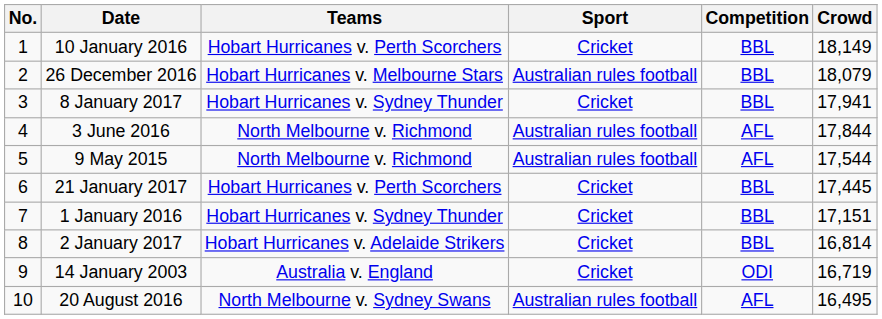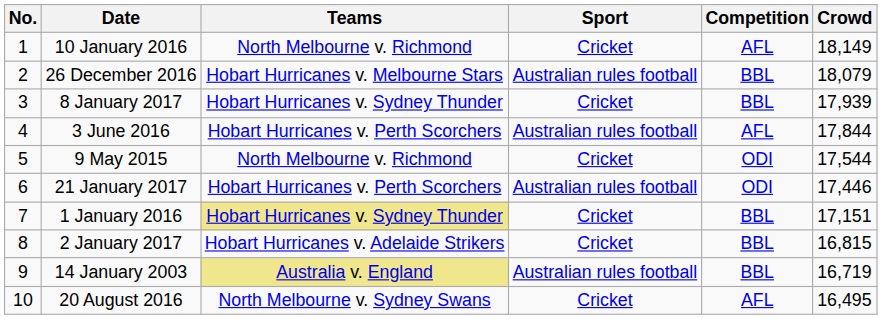10 January 2016 | Teams: Hobart Hurricanes v. Perth Scorchers -> North Melbourne v. Richmond
10 January 2016 | Competition: BBL -> AFL
8 January 2017 | Crowd: 17,941 -> 17,939
3 June 2016 | Teams: North Melbourne v. Richmond -> Hobart Hurricanes v. Perth Scorchers
9 May 2015 | Sport: Australian rules football -> Cricket
9 May 2015 | Competition: AFL -> ODI
21 January 2017 | Sport: Cricket -> Australian rules football
21 January 2017 | Competition: BBL -> ODI
21 January 2017 | Crowd: 17,445 -> 17,446
1 January 2016 | Teams: no background -> khaki background
2 January 2017 | Crowd: 16,814 -> 16,815
14 January 2003 | Teams: no background -> khaki background
14 January 2003 | Sport: Cricket -> Australian rules football
14 January 2003 | Competition: ODI -> BBL
20 August 2016 | Sport: Australian rules football -> Cricket
